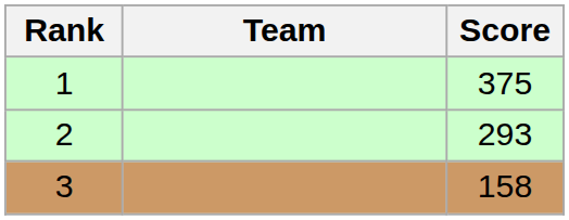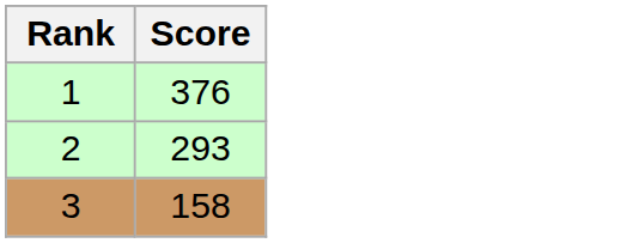- column: Team
1 | Score: 375 -> 376
